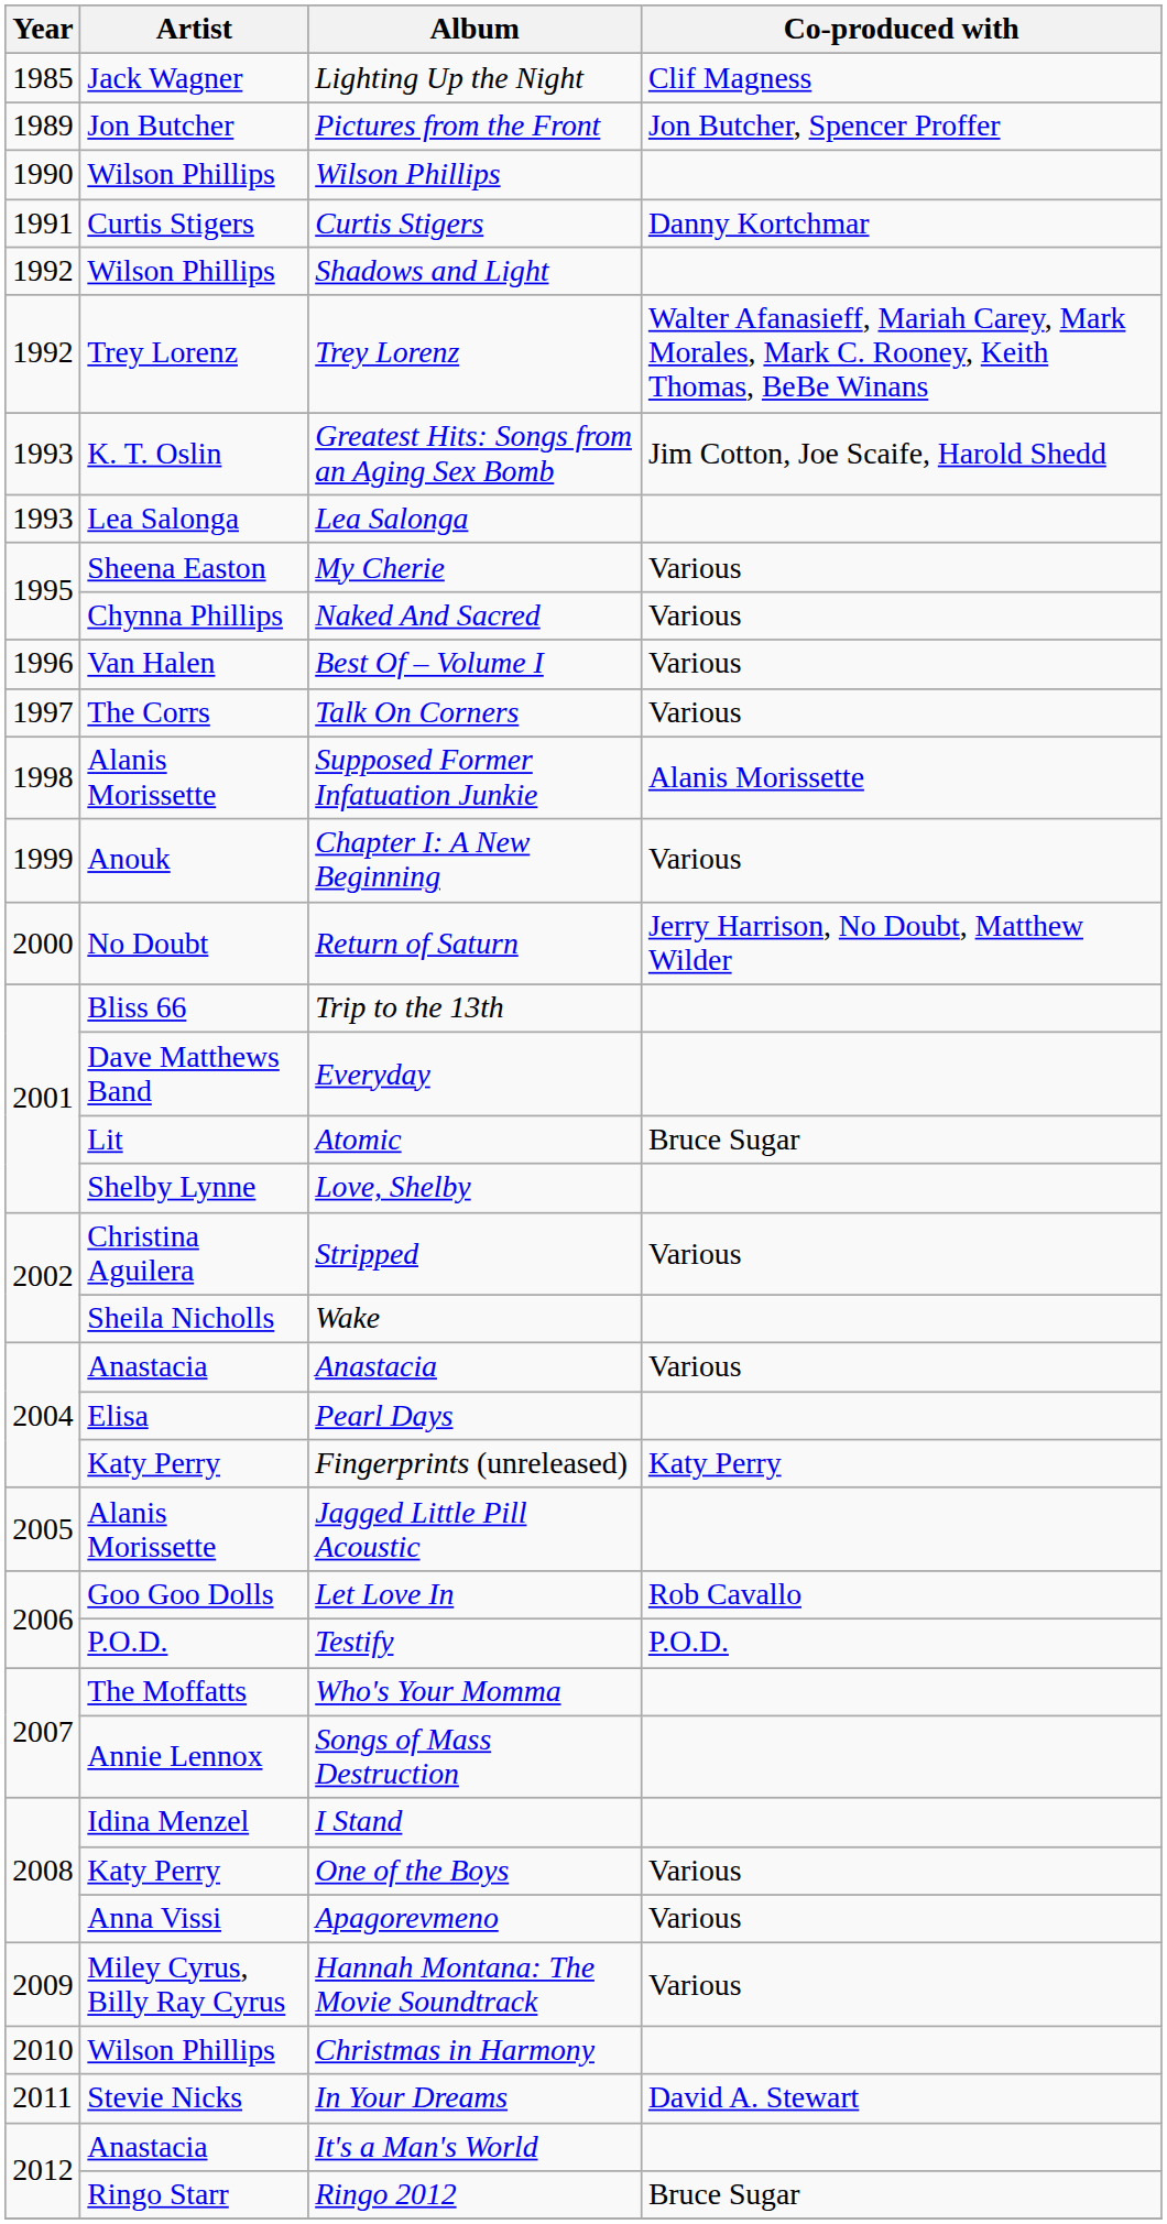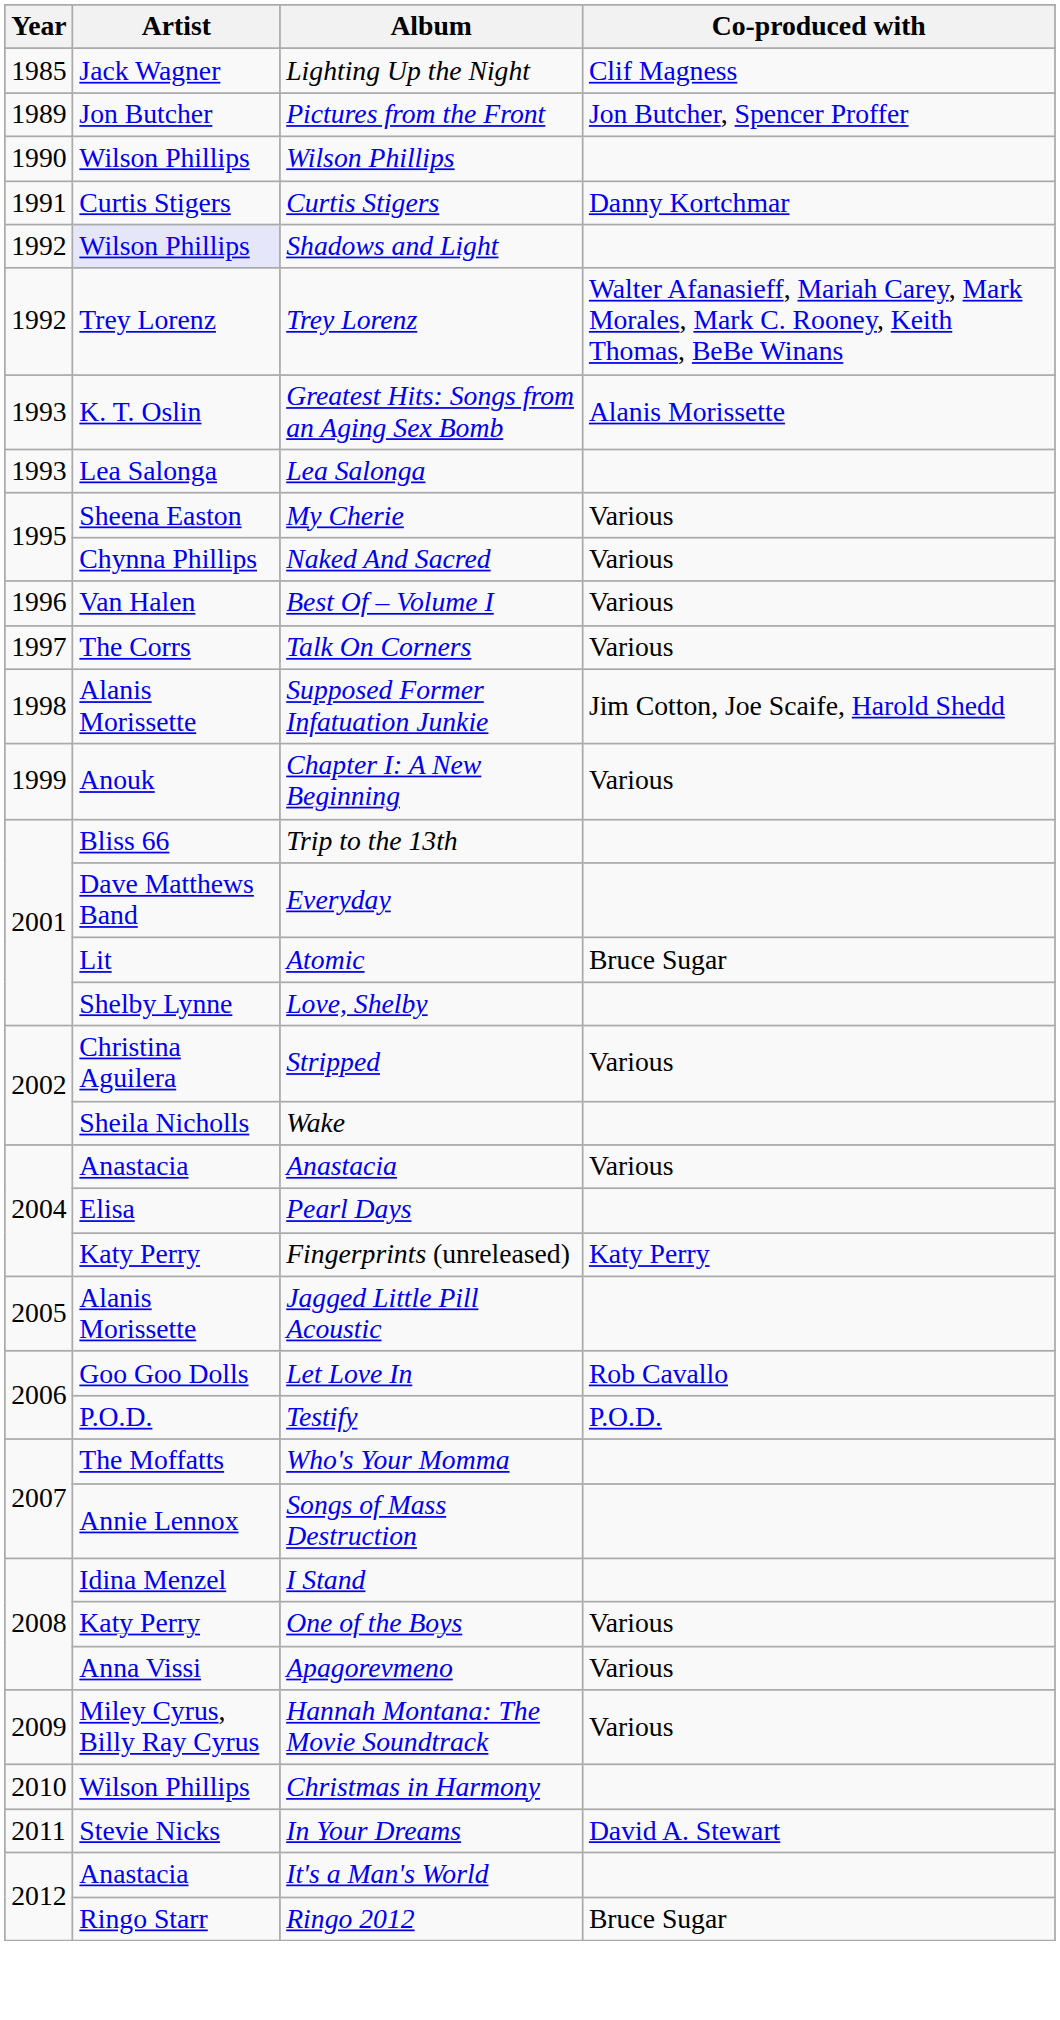Shadows and Light | Artist: no background -> lavender background
Greatest Hits: Songs from an Aging Sex Bomb | Co-produced with: Jim Cotton, Joe Scaife, Harold Shedd -> Alanis Morissette
Supposed Former Infatuation Junkie | Co-produced with: Alanis Morissette -> Jim Cotton, Joe Scaife, Harold Shedd
- row: 2000 | No Doubt | Return of Saturn | Jerry Harrison, No Doubt, Matthew Wilder
